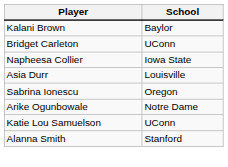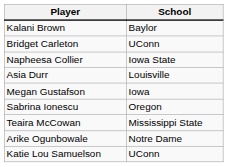+ row: Megan Gustafson | Iowa
+ row: Teaira McCowan | Mississippi State
- row: Alanna Smith | Stanford
